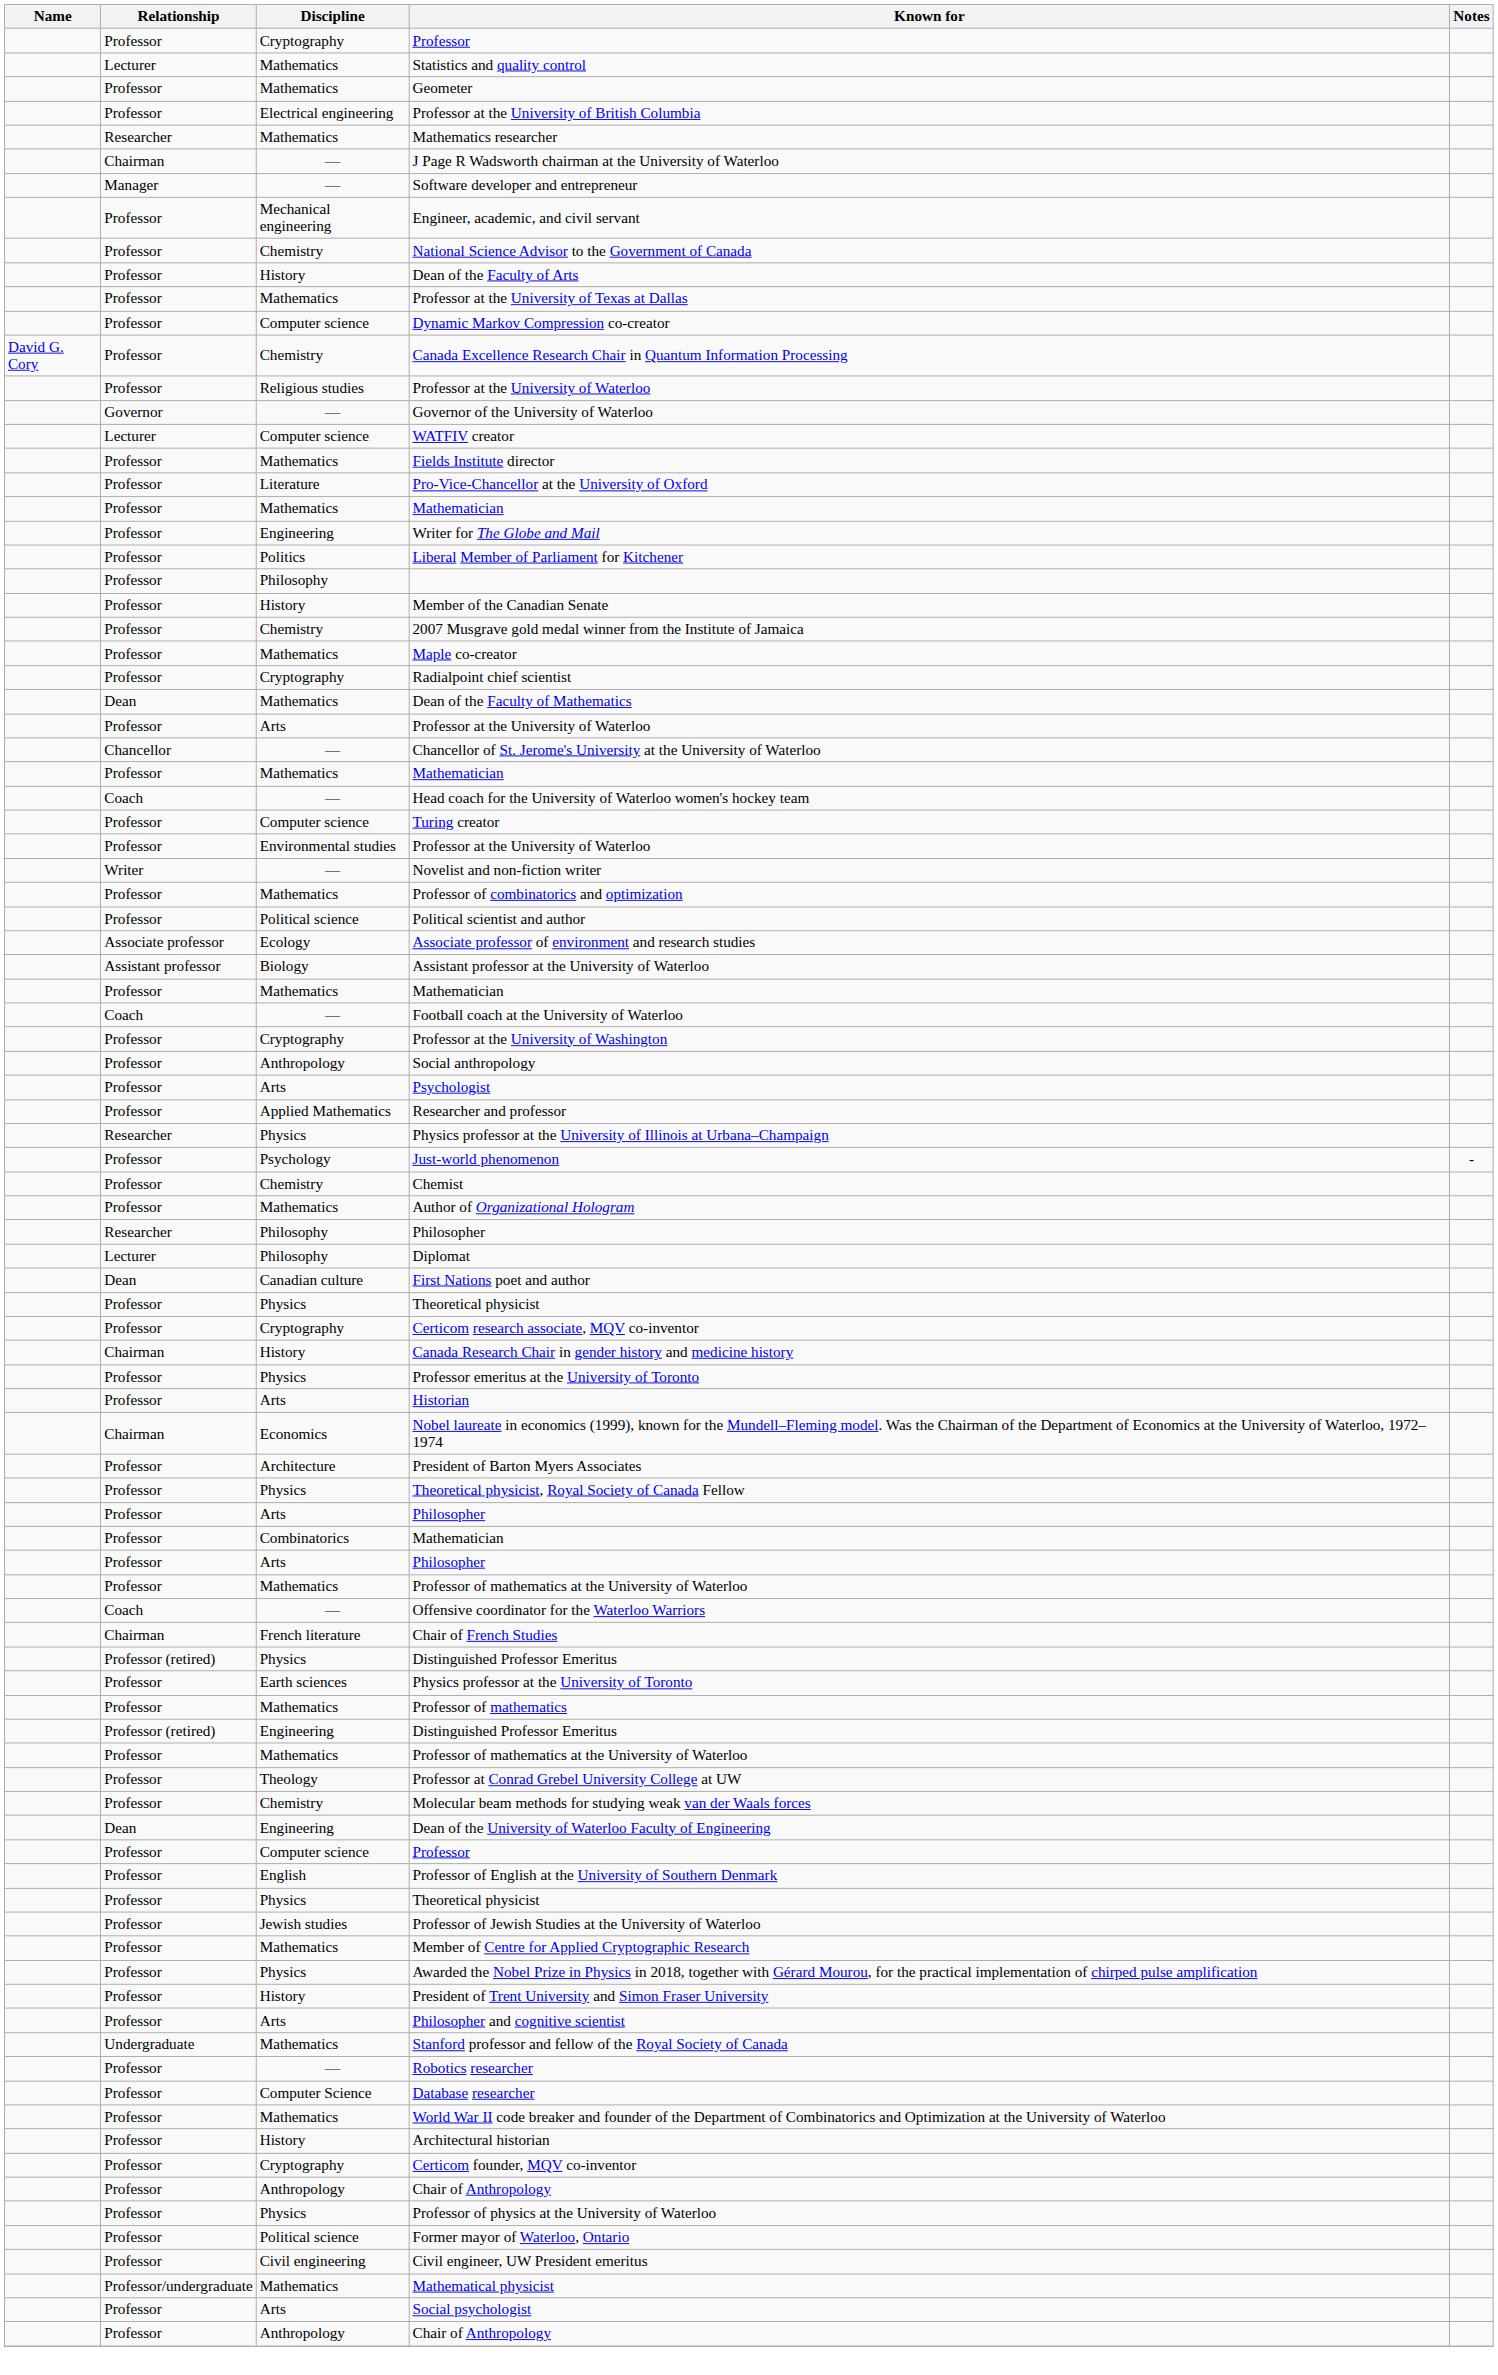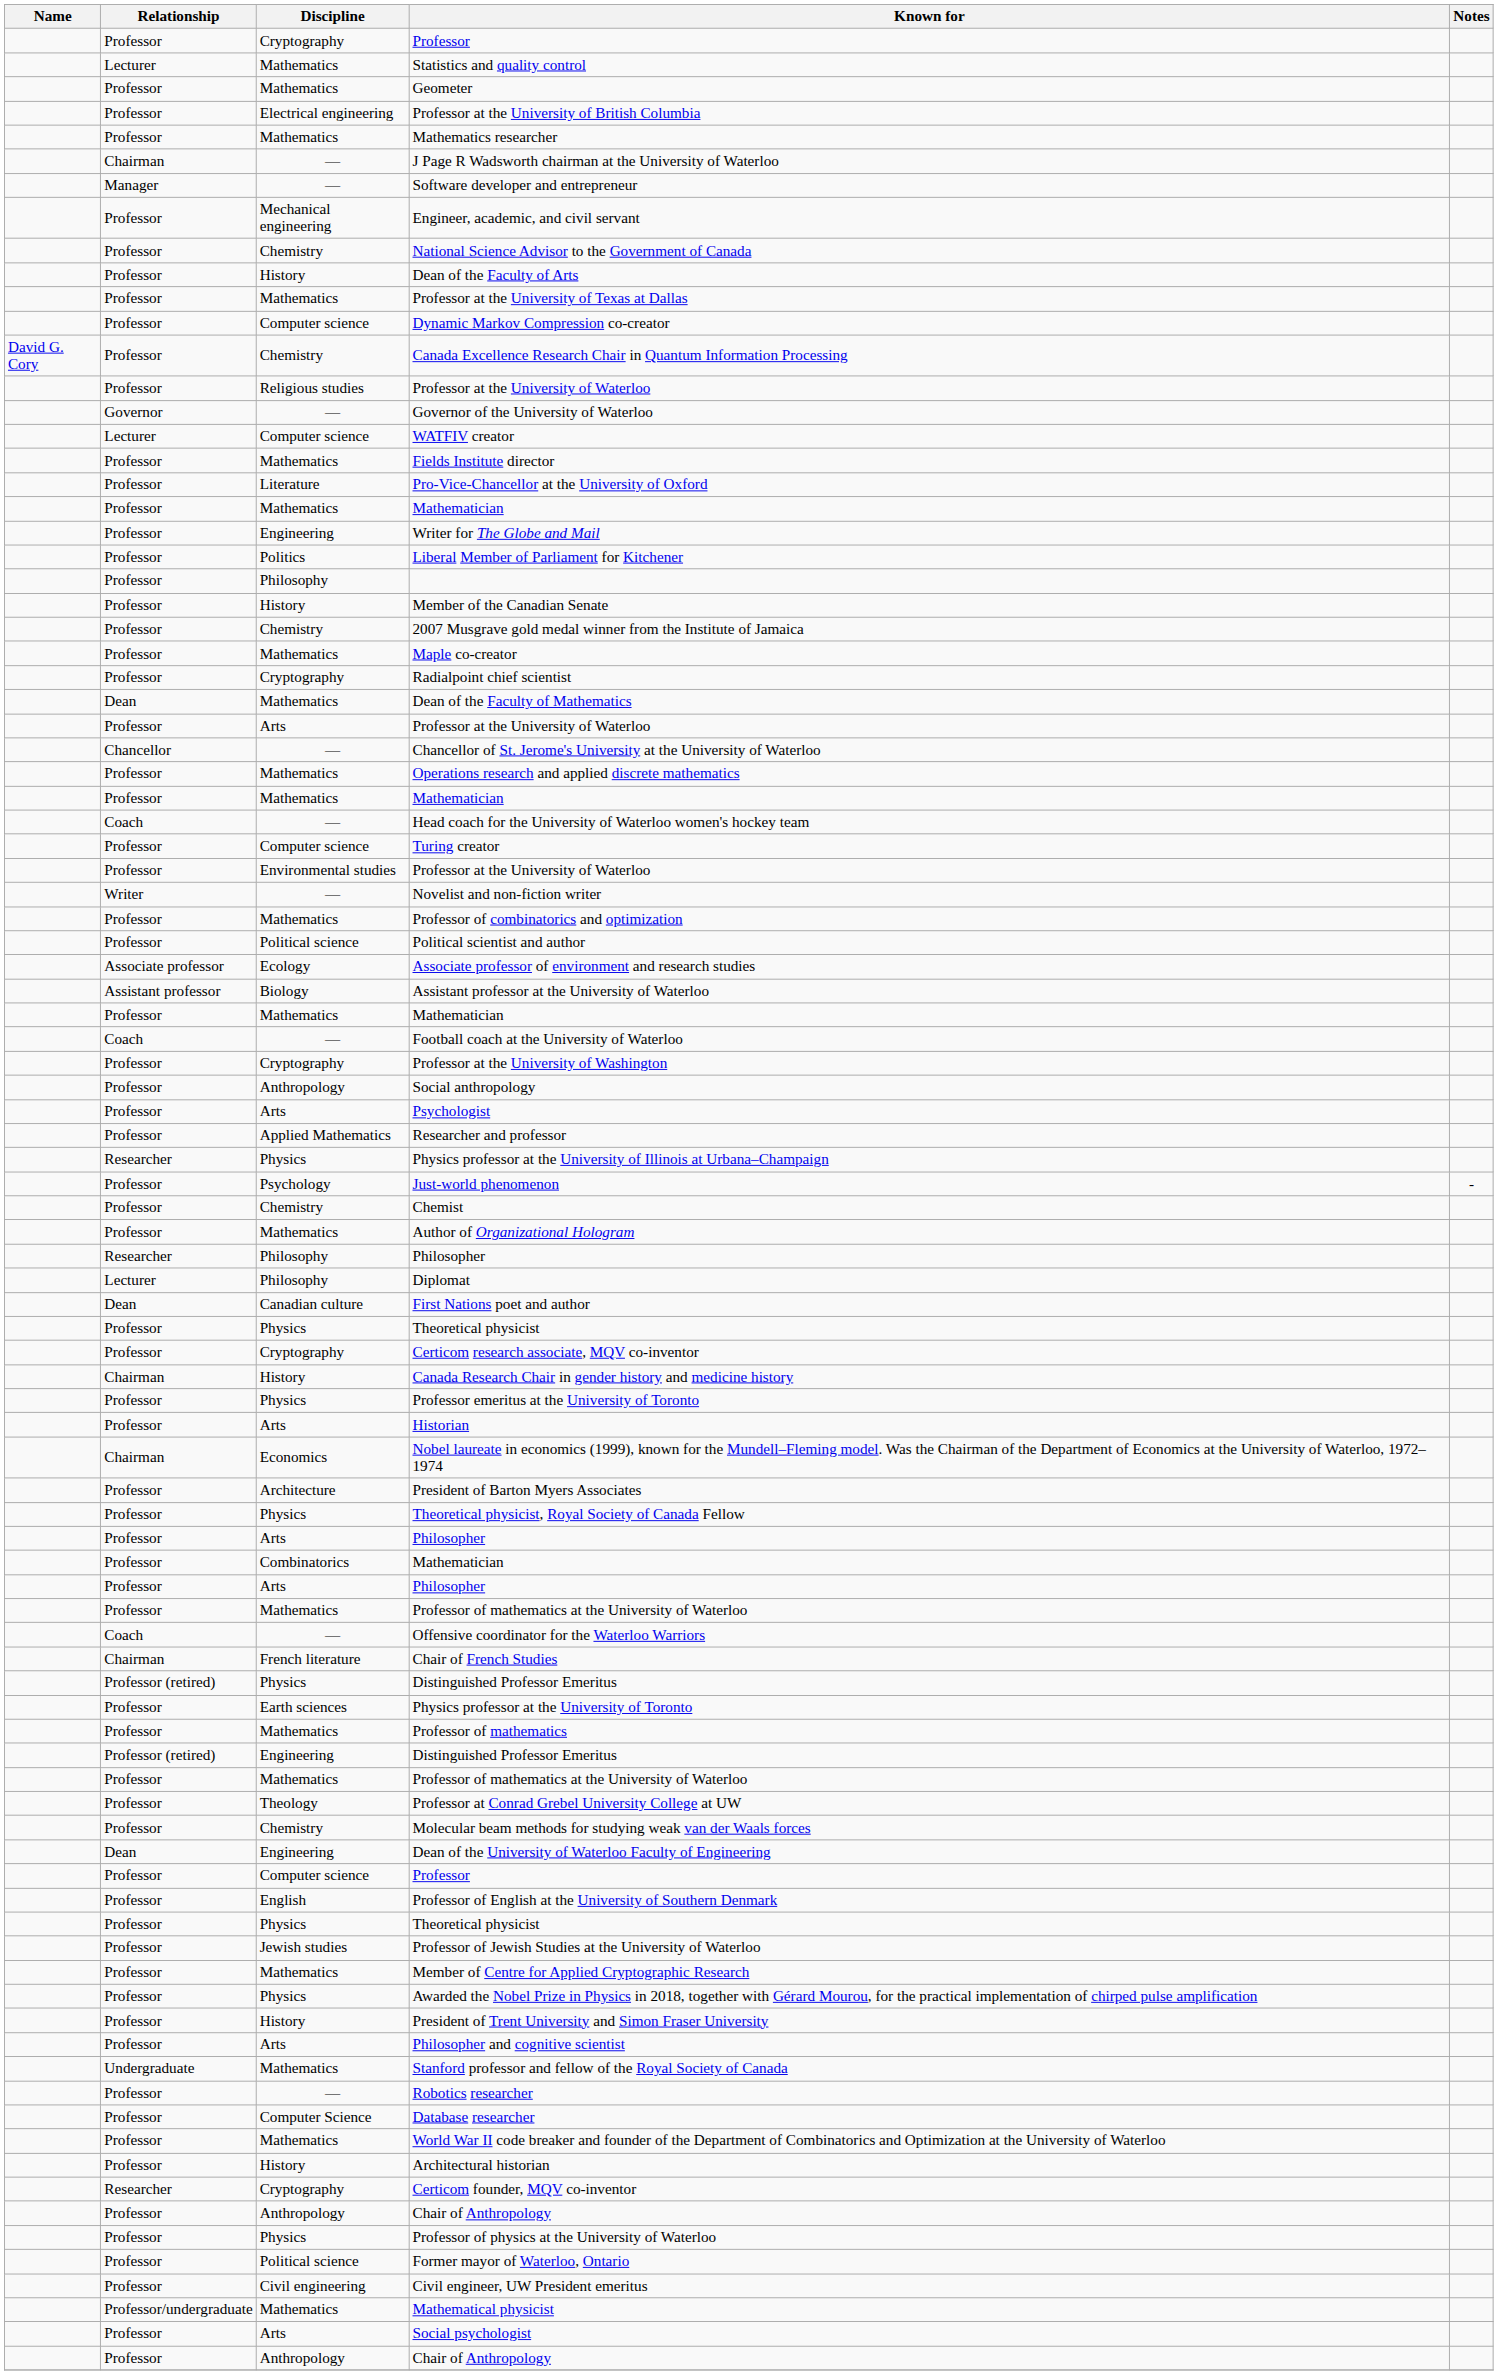Mathematics researcher | Relationship: Researcher -> Professor
+ row: Professor | Mathematics | Operations research and applied discrete mathematics
Certicom founder, MQV co-inventor | Relationship: Professor -> Researcher
